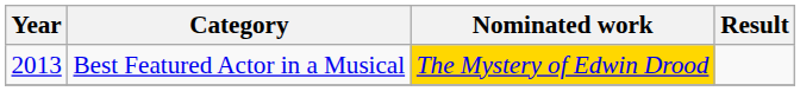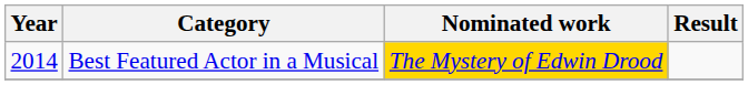Best Featured Actor in a Musical | Year: 2013 -> 2014
